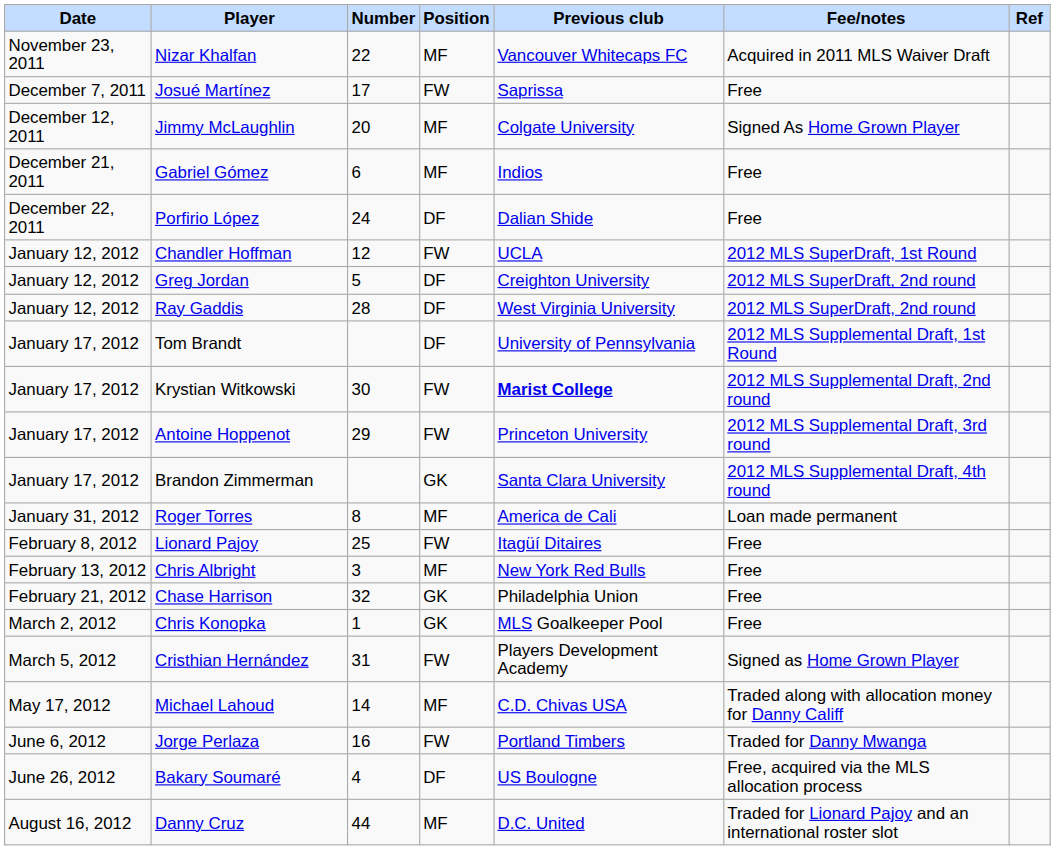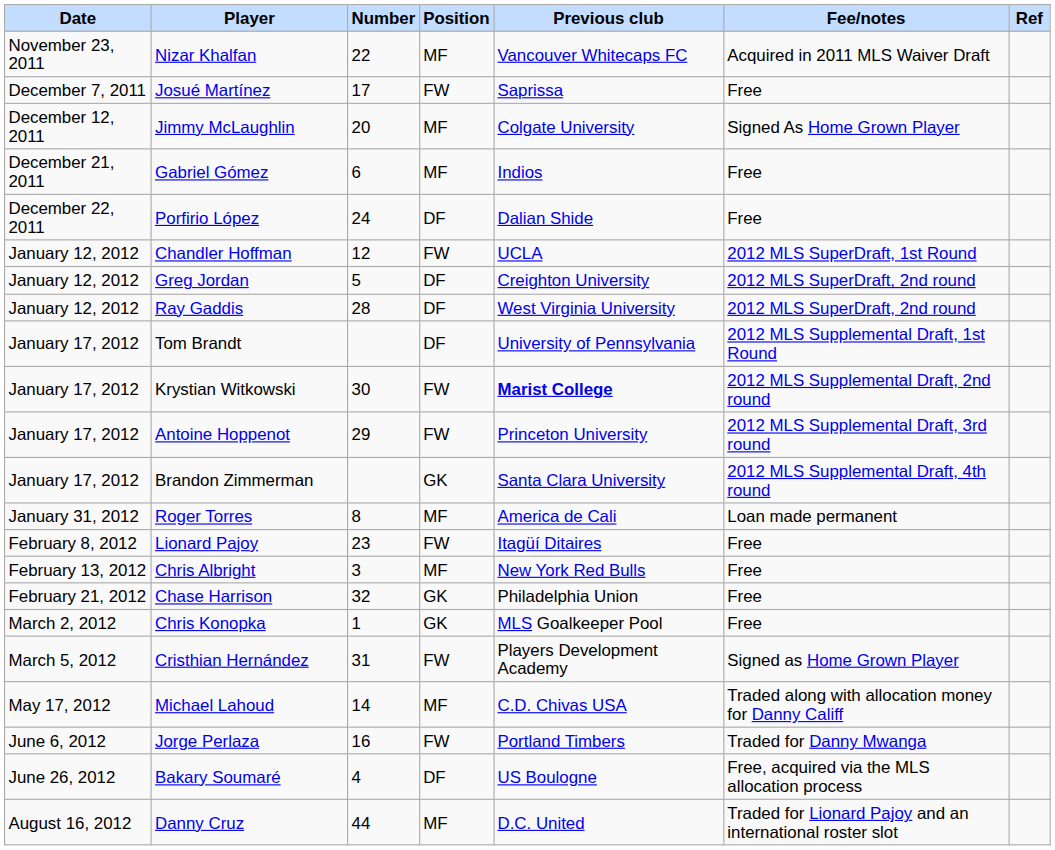Lionard Pajoy | Number: 25 -> 23
